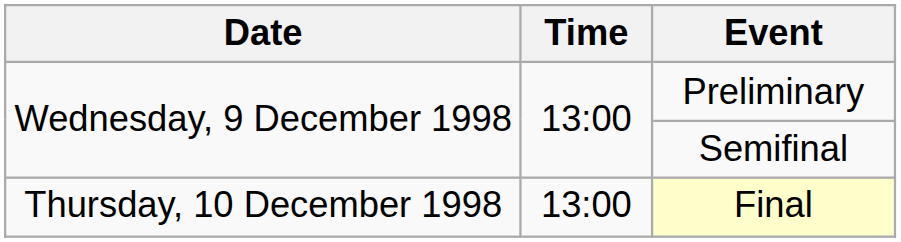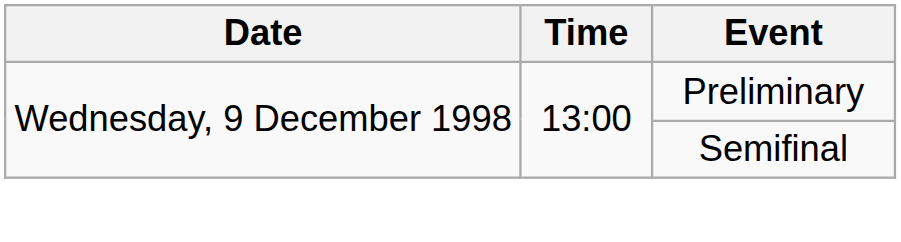- row: Thursday, 10 December 1998 | 13:00 | Final
